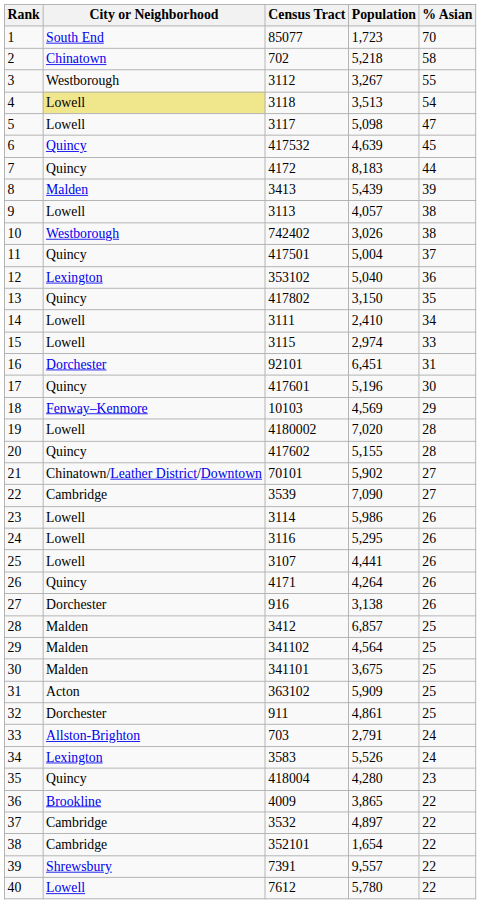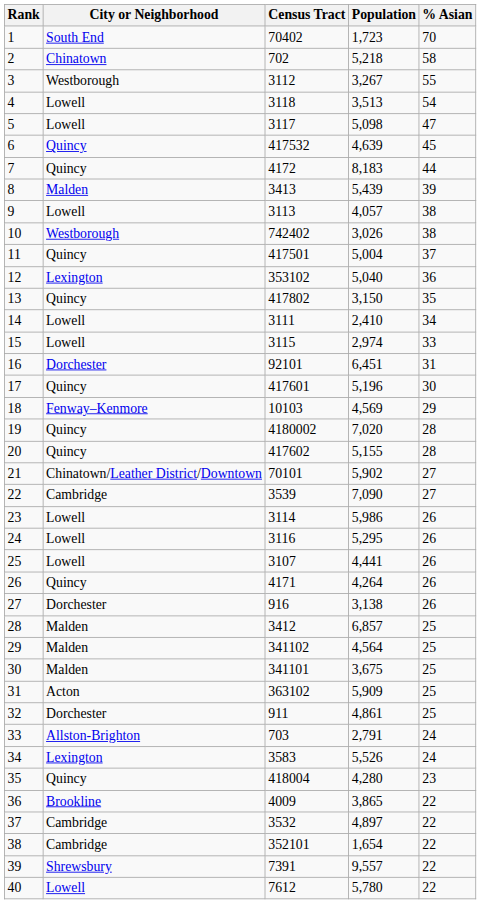1 | Census Tract: 85077 -> 70402
4 | City or Neighborhood: khaki background -> no background
19 | City or Neighborhood: Lowell -> Quincy
